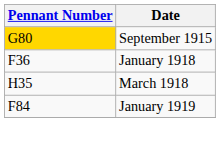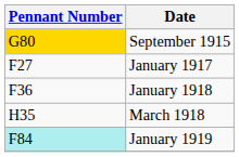+ row: F27 | January 1917
January 1919 | Pennant Number: no background -> paleturquoise background
